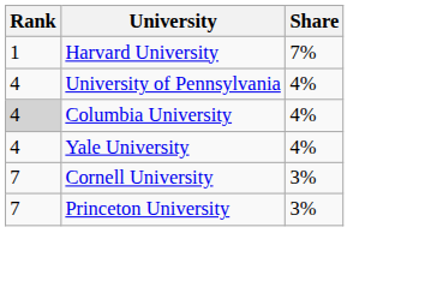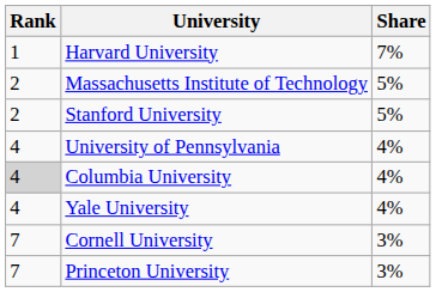+ row: 2 | Massachusetts Institute of Technology | 5%
+ row: 2 | Stanford University | 5%
